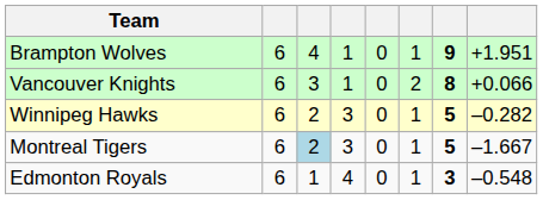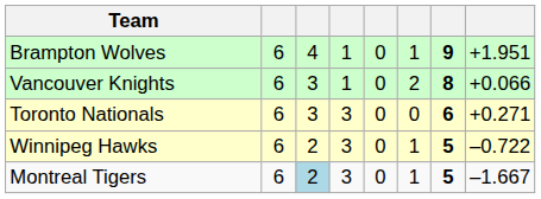+ row: Toronto Nationals | 6 | 3 | 3 | 0 | 0 | 6 | +0.271
Winnipeg Hawks | column 8: –0.282 -> –0.722
- row: Edmonton Royals | 6 | 1 | 4 | 0 | 1 | 3 | –0.548
